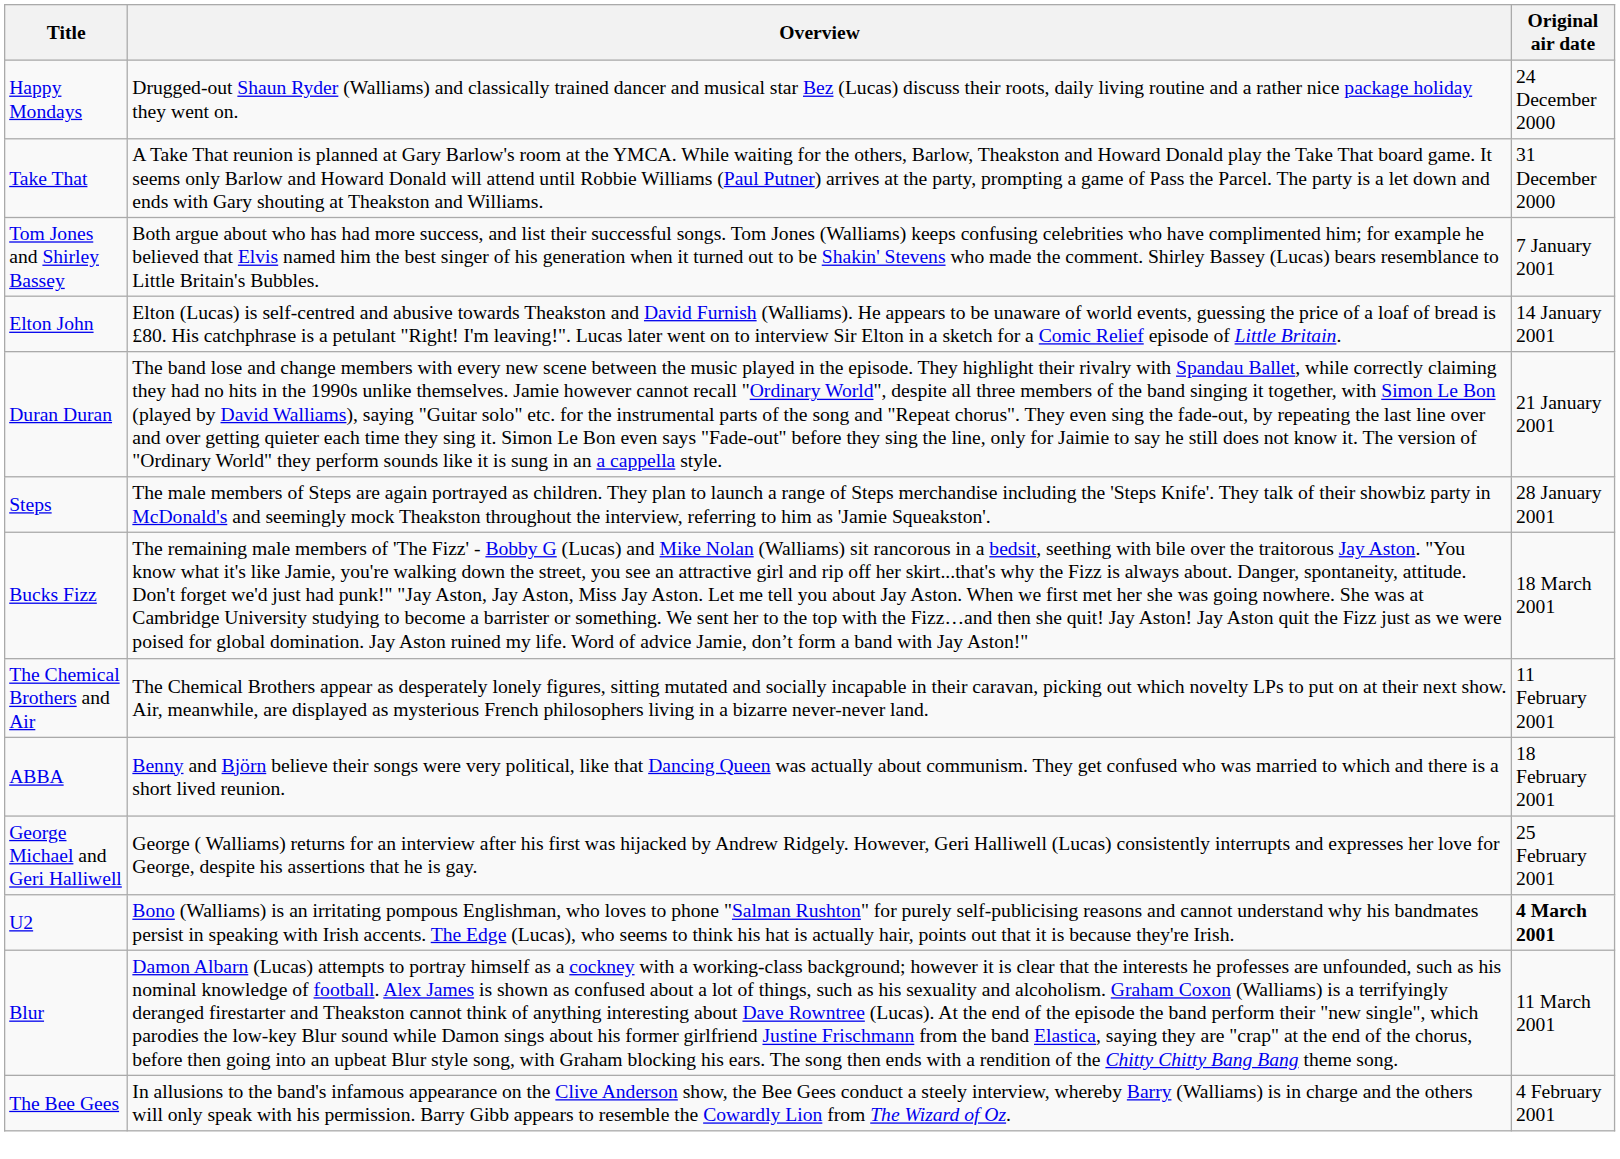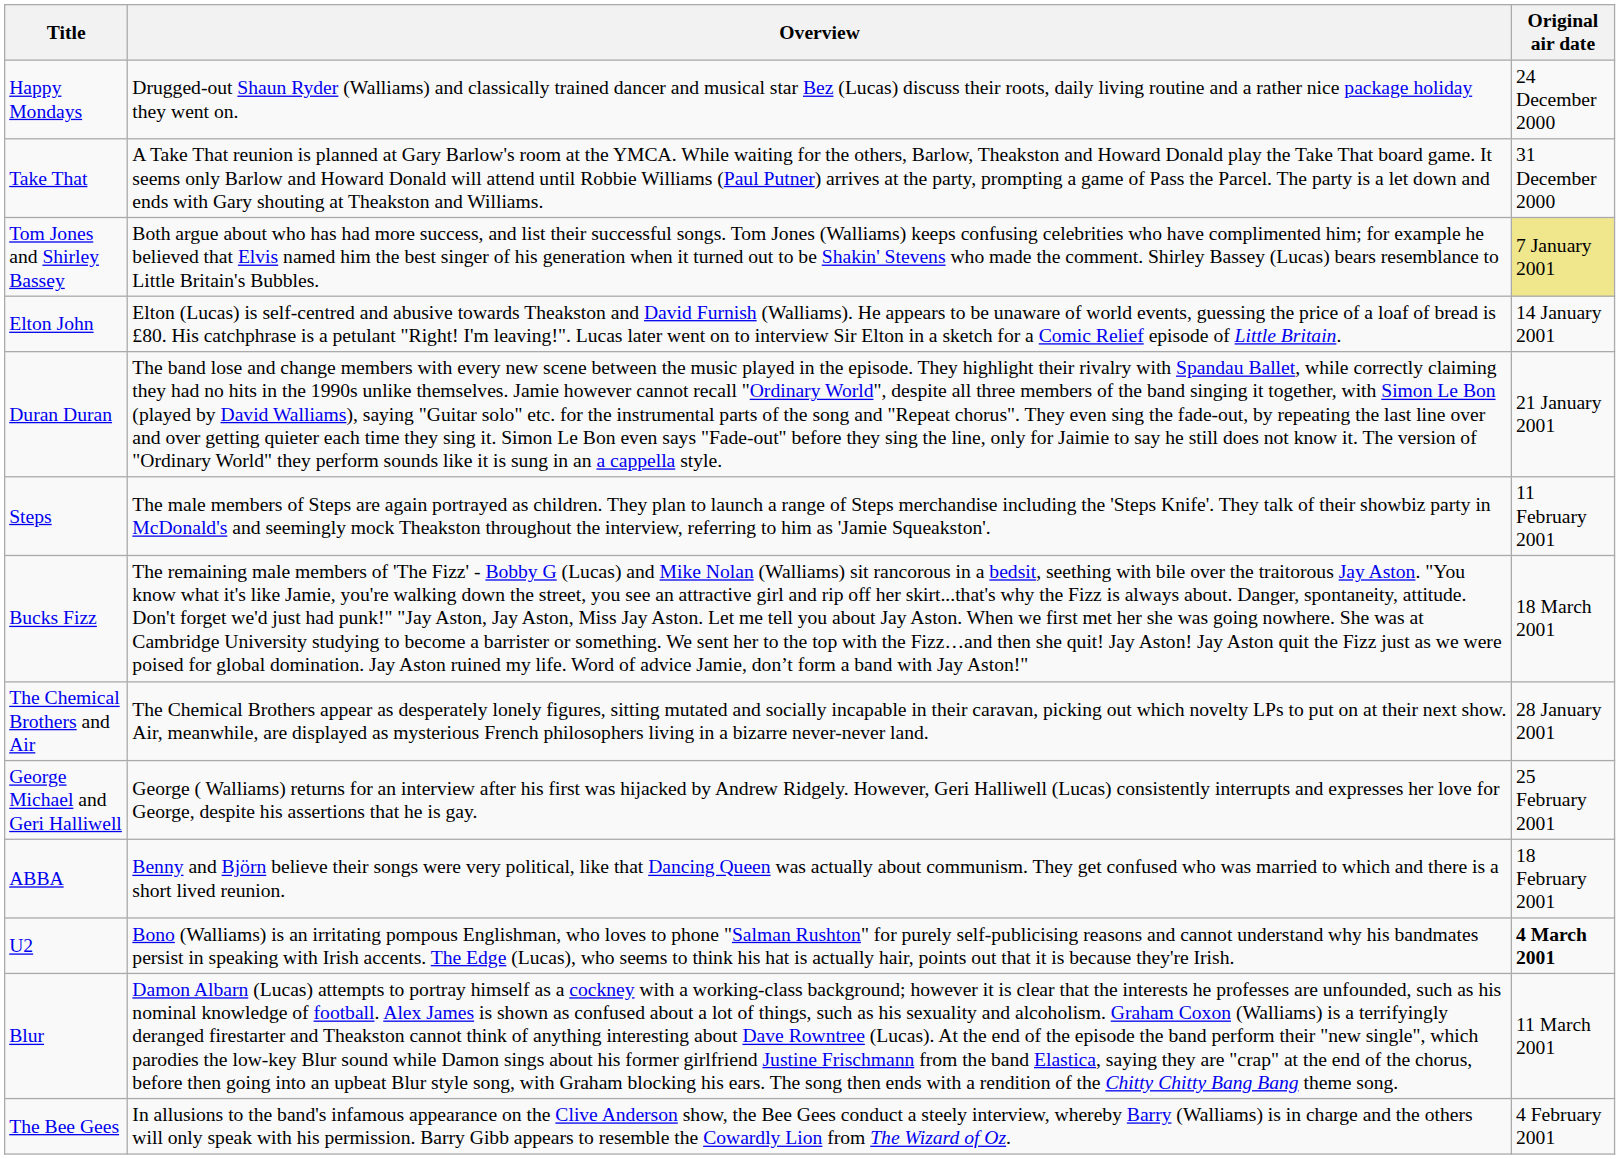Tom Jones and Shirley Bassey | Original air date: no background -> khaki background
Steps | Original air date: 28 January 2001 -> 11 February 2001
The Chemical Brothers and Air | Original air date: 11 February 2001 -> 28 January 2001
rows swapped: ABBA <-> George Michael and Geri Halliwell
